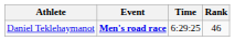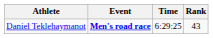Daniel Teklehaymanot | Rank: 46 -> 43
